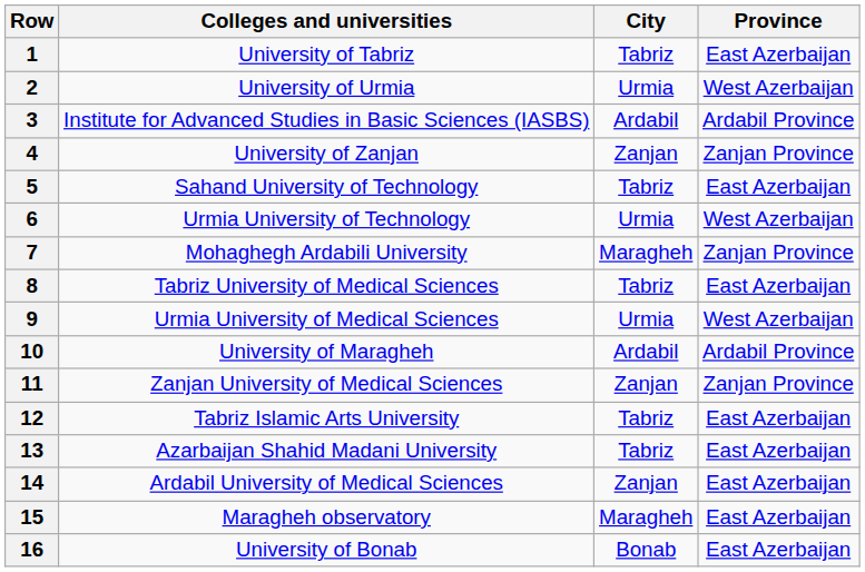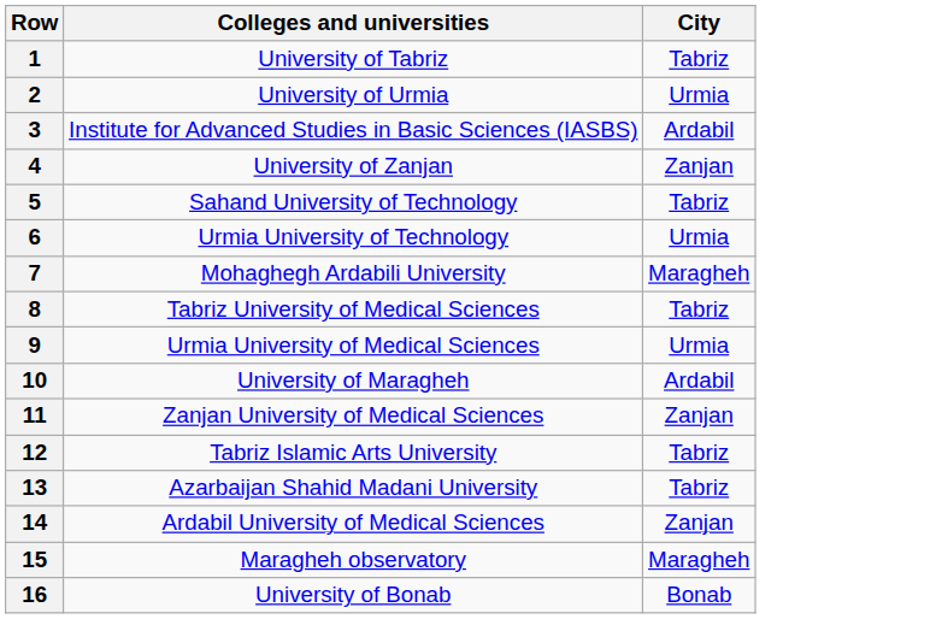- column: Province | East Azerbaijan | West Azerbaijan | Ardabil Province | Zanjan Province | East Azerbaijan | West Azerbaijan | Zanjan Province | East Azerbaijan | West Azerbaijan | Ardabil Province | Zanjan Province | East Azerbaijan | East Azerbaijan | East Azerbaijan | East Azerbaijan | East Azerbaijan
